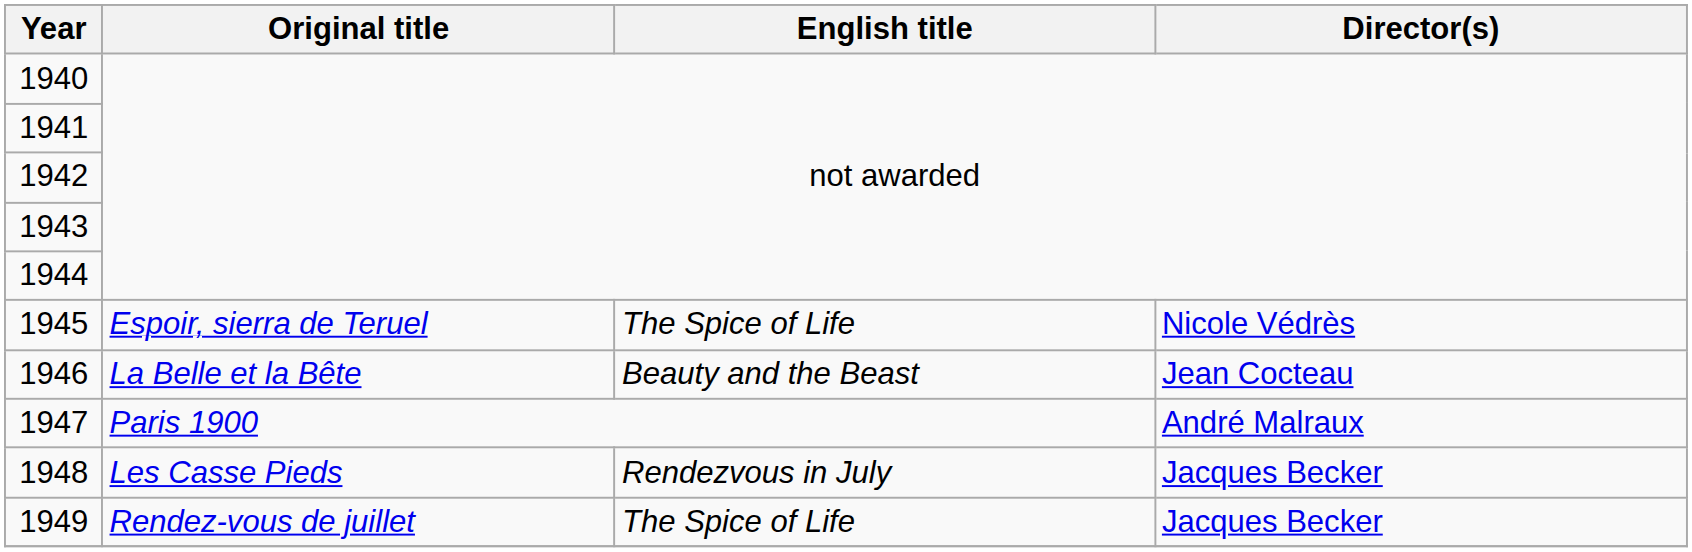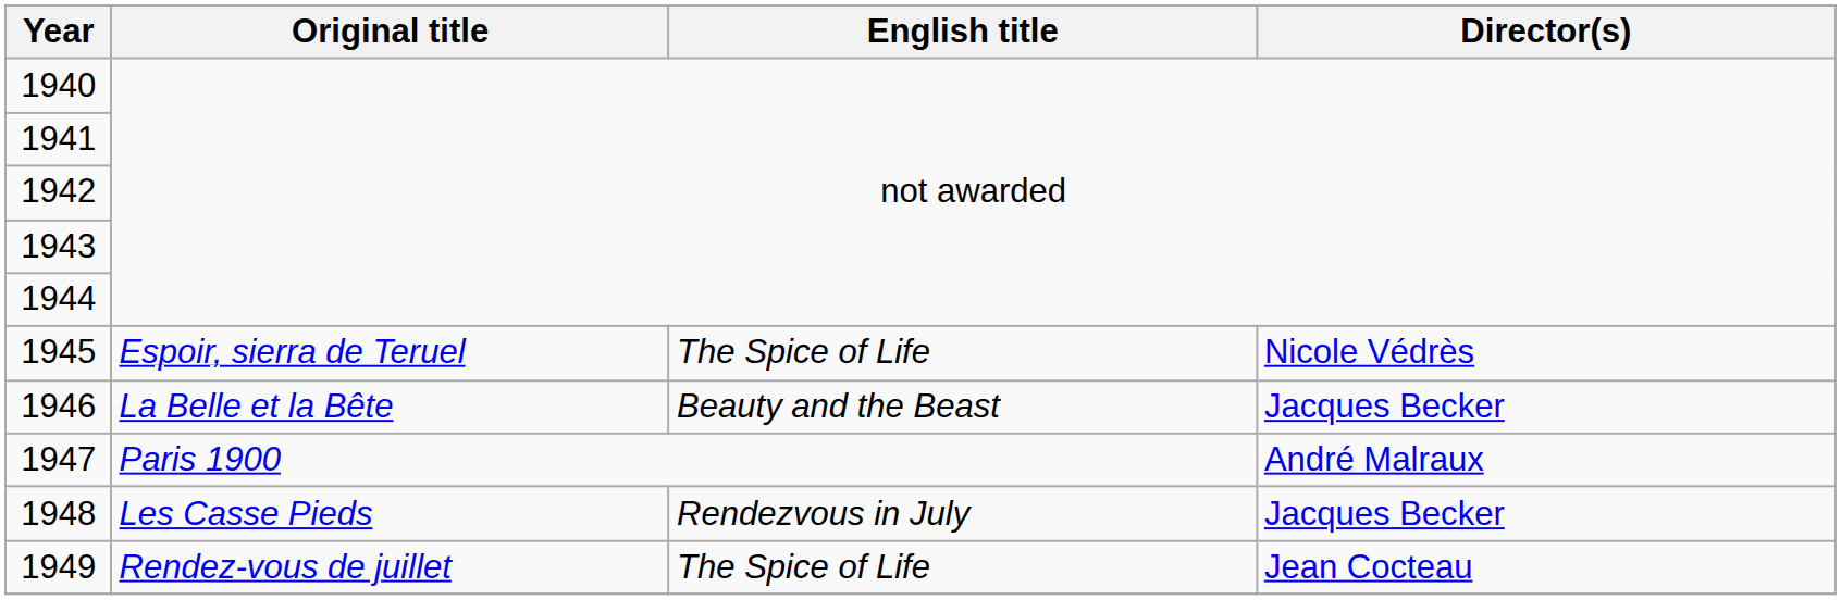1946 | Director(s): Jean Cocteau -> Jacques Becker
1949 | Director(s): Jacques Becker -> Jean Cocteau
